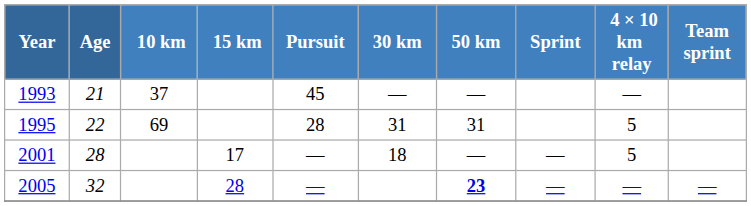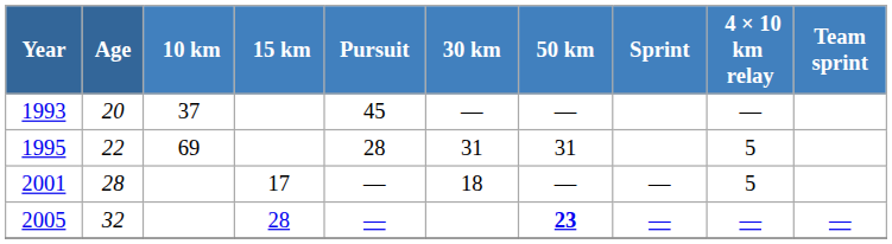1993 | Age: 21 -> 20
